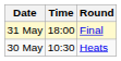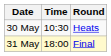rows swapped: 30 May <-> 31 May
